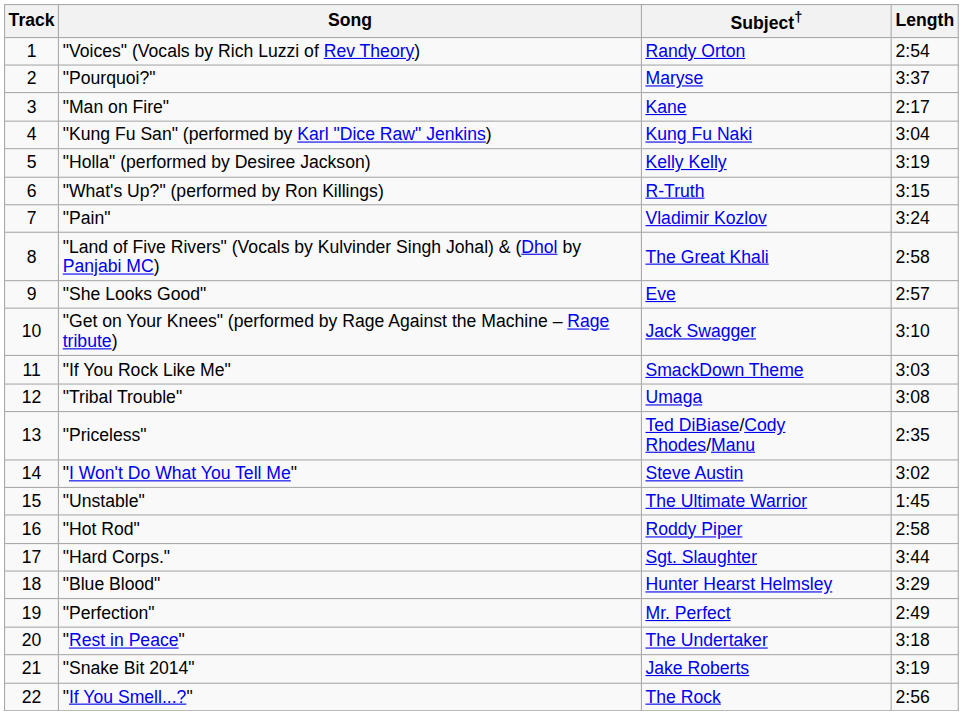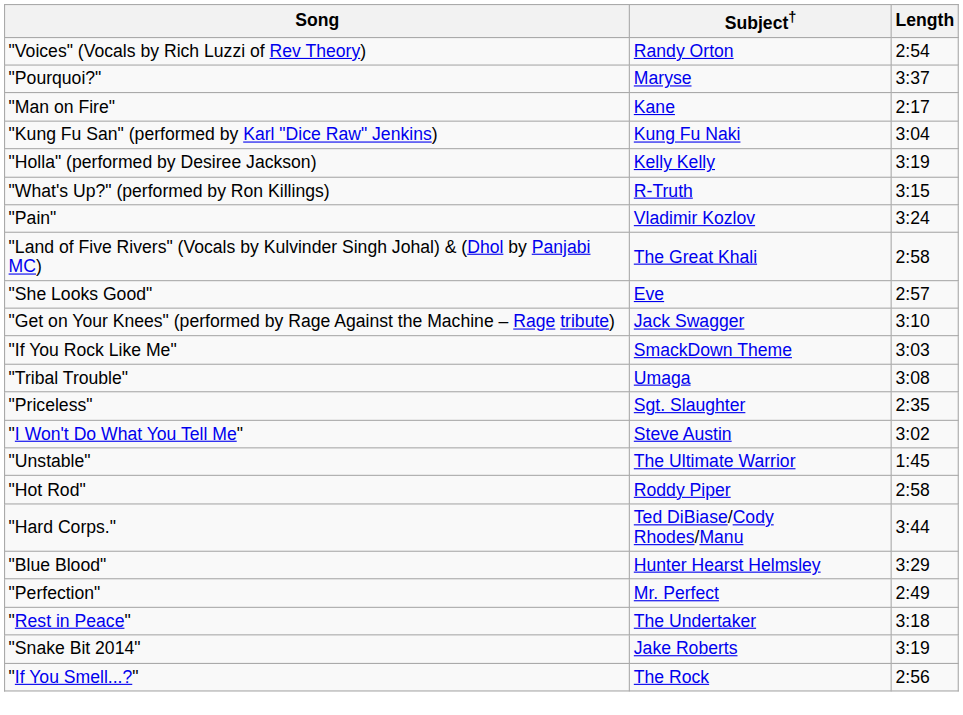- column: Track | 1 | 2 | 3 | 4 | 5 | 6 | 7 | 8 | 9 | 10 | 11 | 12 | 13 | 14 | 15 | 16 | 17 | 18 | 19 | 20 | 21 | 22
"Priceless" | Subject†: Ted DiBiase/Cody Rhodes/Manu -> Sgt. Slaughter
"Hard Corps." | Subject†: Sgt. Slaughter -> Ted DiBiase/Cody Rhodes/Manu
